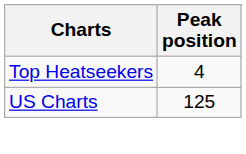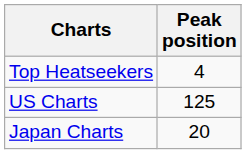+ row: Japan Charts | 20
